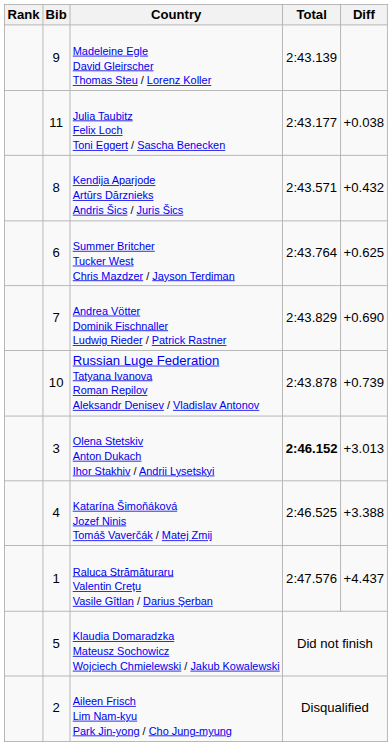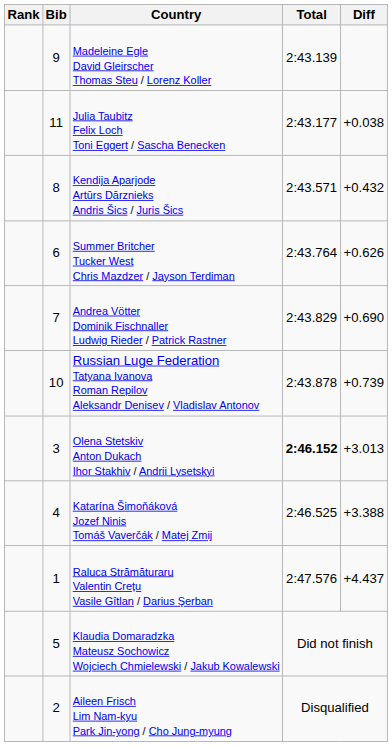Summer Britcher Tucker West Chris Mazdzer / Jayson Terdiman | Diff: +0.625 -> +0.626
